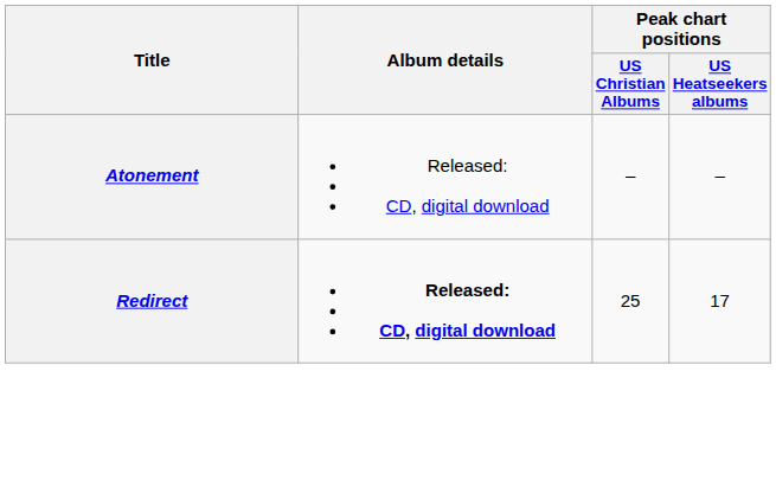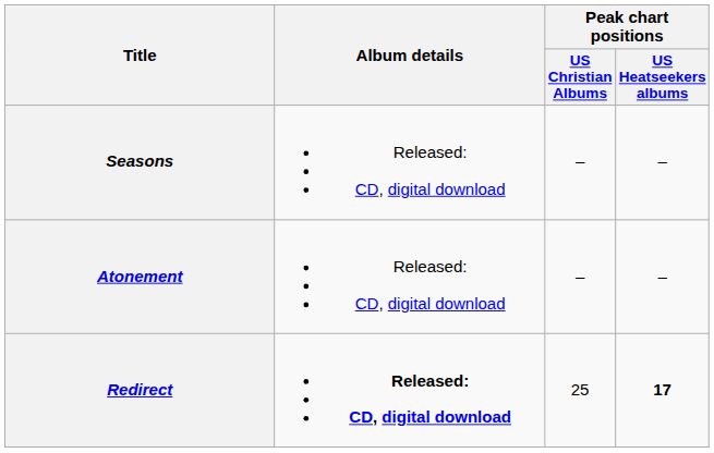+ row: Seasons | Released: CD, digital download | – | –
Redirect | Peak chart positions / US Heatseekers albums: normal -> bold
